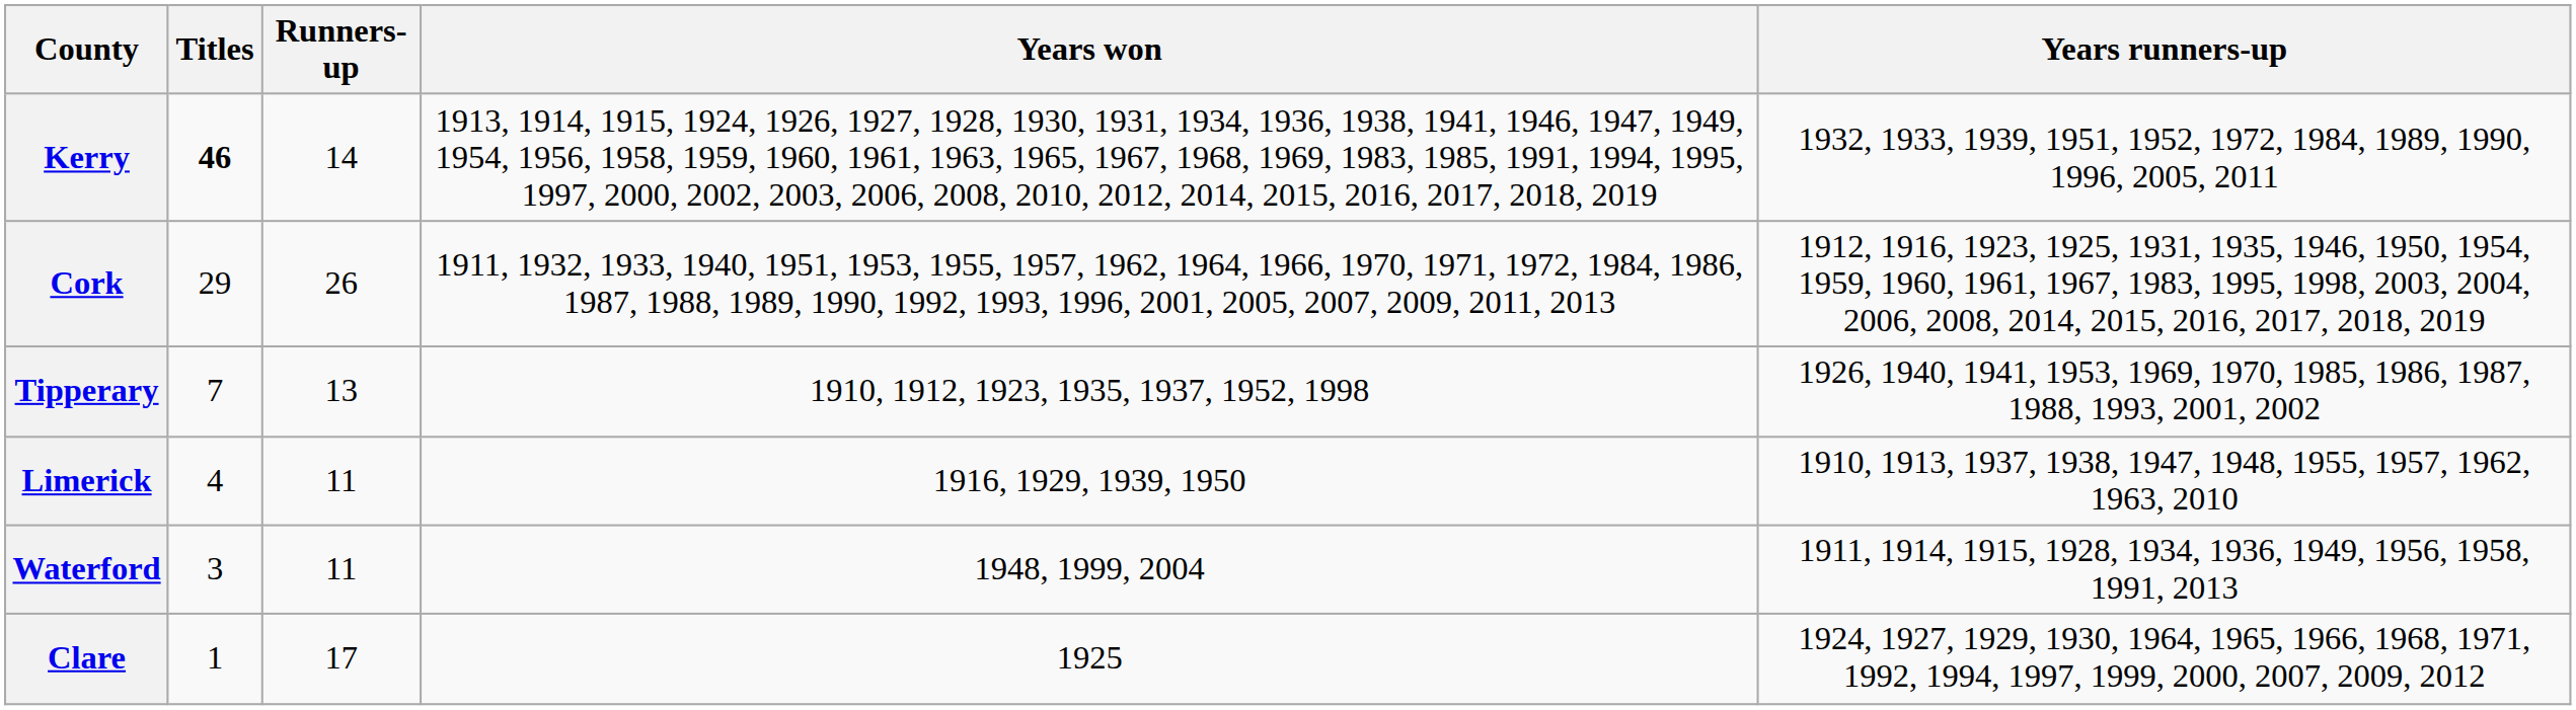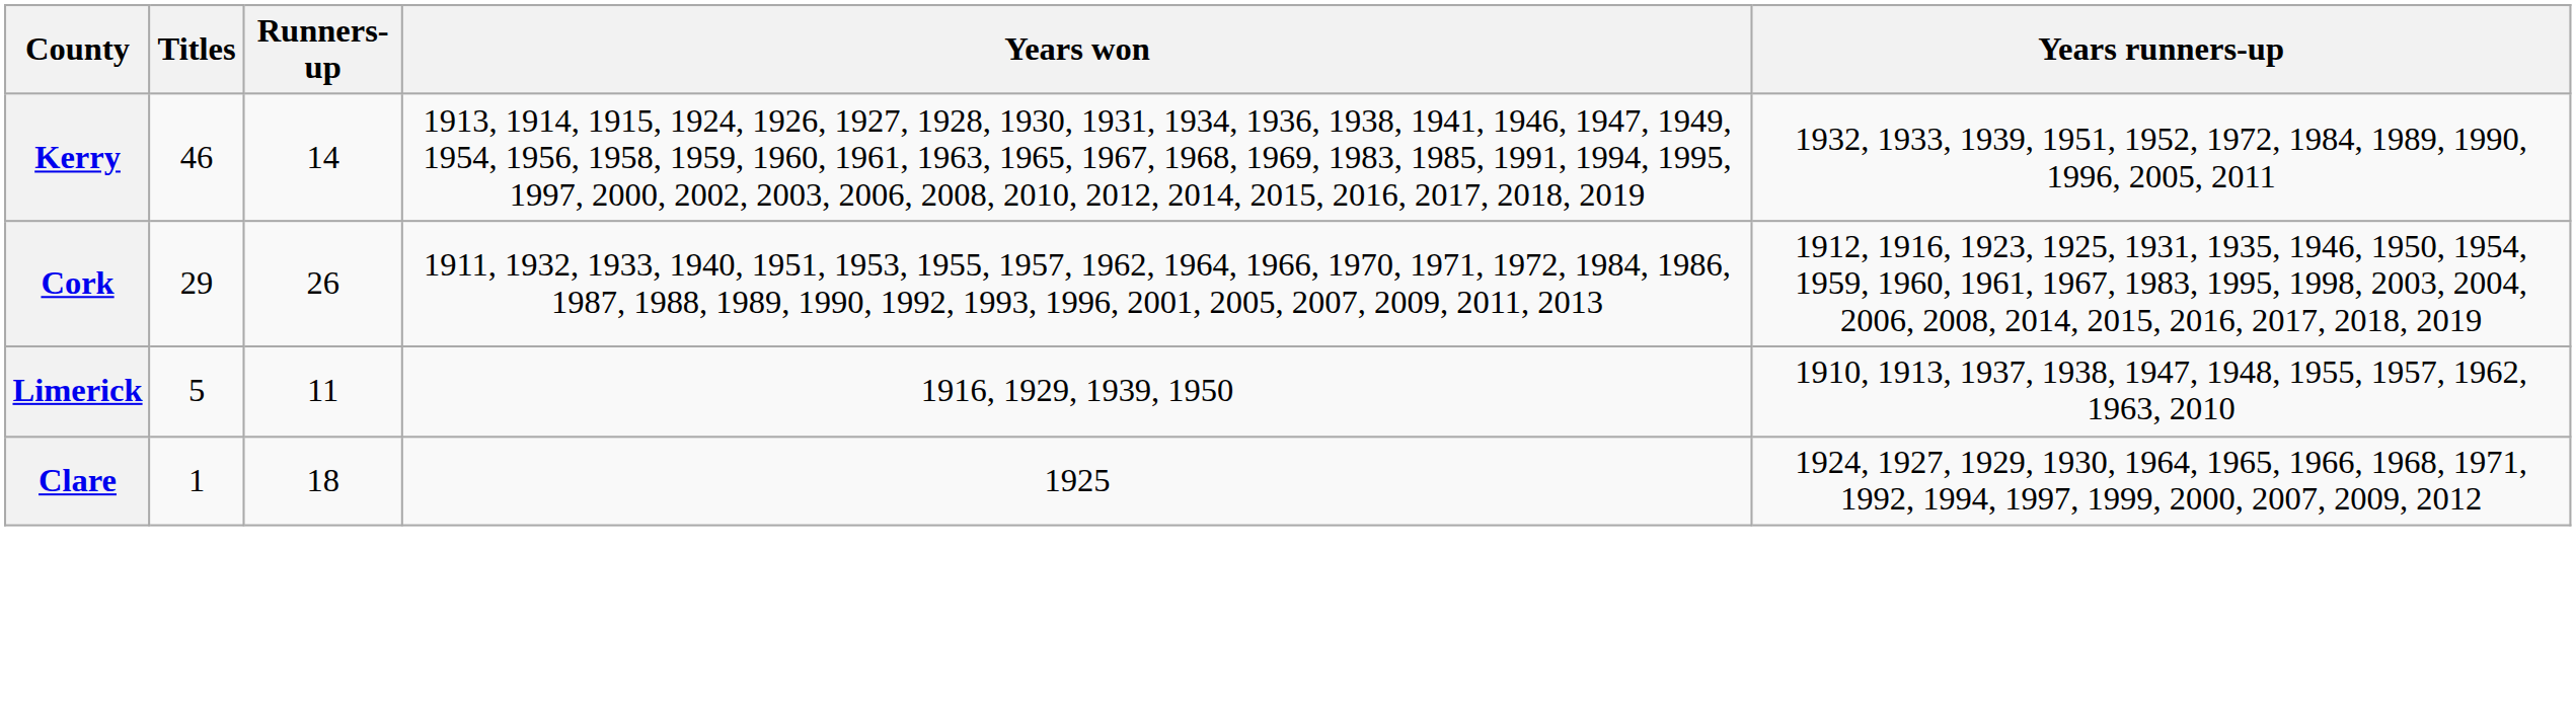Kerry | Titles: bold -> normal
- row: Tipperary | 7 | 13 | 1910, 1912, 1923, 1935, 1937, 1952, 1998 | 1926, 1940, 1941, 1953, 1969, 1970, 1985, 1986, 1987, 1988, 1993, 2001, 2002
Limerick | Titles: 4 -> 5
- row: Waterford | 3 | 11 | 1948, 1999, 2004 | 1911, 1914, 1915, 1928, 1934, 1936, 1949, 1956, 1958, 1991, 2013
Clare | Runners-up: 17 -> 18
